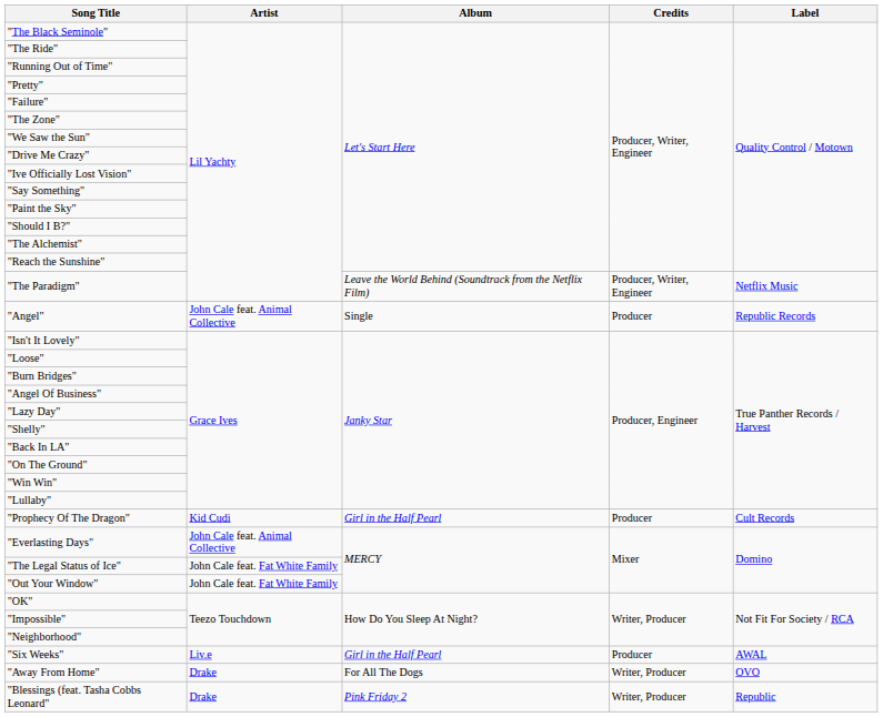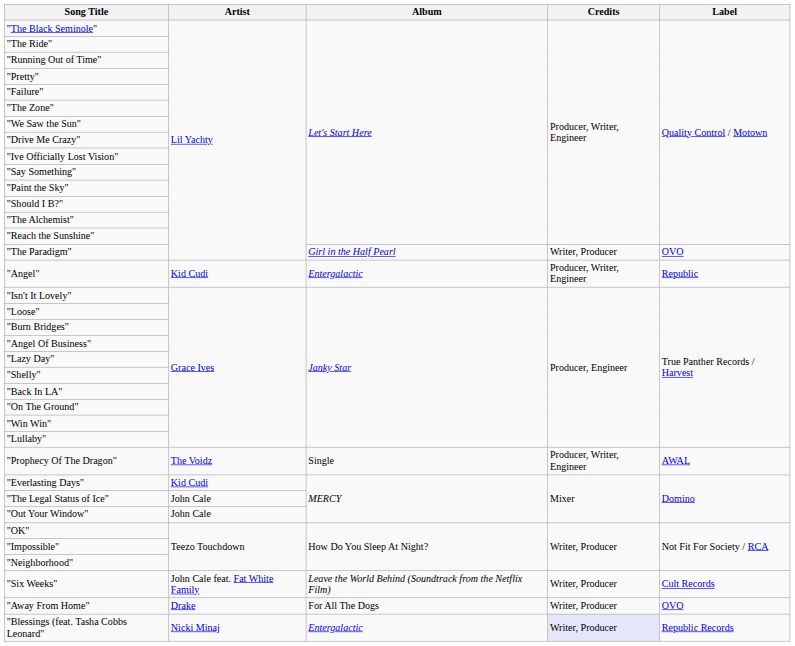"The Paradigm" | Album: Leave the World Behind (Soundtrack from the Netflix Film) -> Girl in the Half Pearl
"The Paradigm" | Credits: Producer, Writer, Engineer -> Writer, Producer
"The Paradigm" | Label: Netflix Music -> OVO
"Angel" | Artist: John Cale feat. Animal Collective -> Kid Cudi
"Angel" | Album: Single -> Entergalactic
"Angel" | Credits: Producer -> Producer, Writer, Engineer
"Angel" | Label: Republic Records -> Republic
"Prophecy Of The Dragon" | Artist: Kid Cudi -> The Voidz
"Prophecy Of The Dragon" | Album: Girl in the Half Pearl -> Single
"Prophecy Of The Dragon" | Credits: Producer -> Producer, Writer, Engineer
"Prophecy Of The Dragon" | Label: Cult Records -> AWAL
"Everlasting Days" | Artist: John Cale feat. Animal Collective -> Kid Cudi
"The Legal Status of Ice" | Artist: John Cale feat. Fat White Family -> John Cale
"Out Your Window" | Artist: John Cale feat. Fat White Family -> John Cale
"Six Weeks" | Artist: Liv.e -> John Cale feat. Fat White Family
"Six Weeks" | Album: Girl in the Half Pearl -> Leave the World Behind (Soundtrack from the Netflix Film)
"Six Weeks" | Credits: Producer -> Writer, Producer
"Six Weeks" | Label: AWAL -> Cult Records
"Blessings (feat. Tasha Cobbs Leonard" | Artist: Drake -> Nicki Minaj
"Blessings (feat. Tasha Cobbs Leonard" | Album: Pink Friday 2 -> Entergalactic
"Blessings (feat. Tasha Cobbs Leonard" | Credits: no background -> lavender background
"Blessings (feat. Tasha Cobbs Leonard" | Label: Republic -> Republic Records
